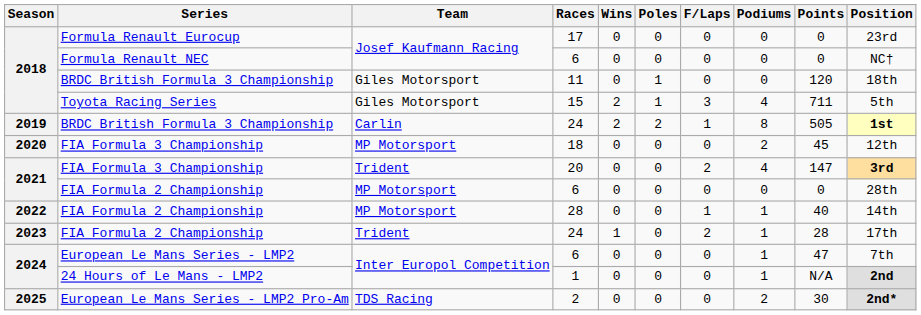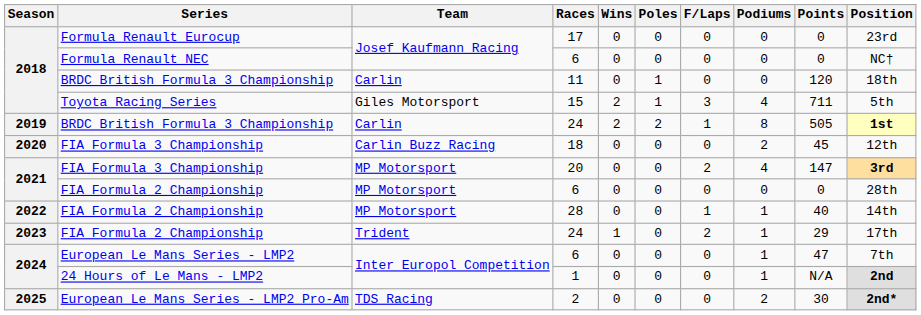11 | Team: Giles Motorsport -> Carlin
18 | Team: MP Motorsport -> Carlin Buzz Racing
20 | Team: Trident -> MP Motorsport
FIA Formula 2 Championship / 24 | Points: 28 -> 29
